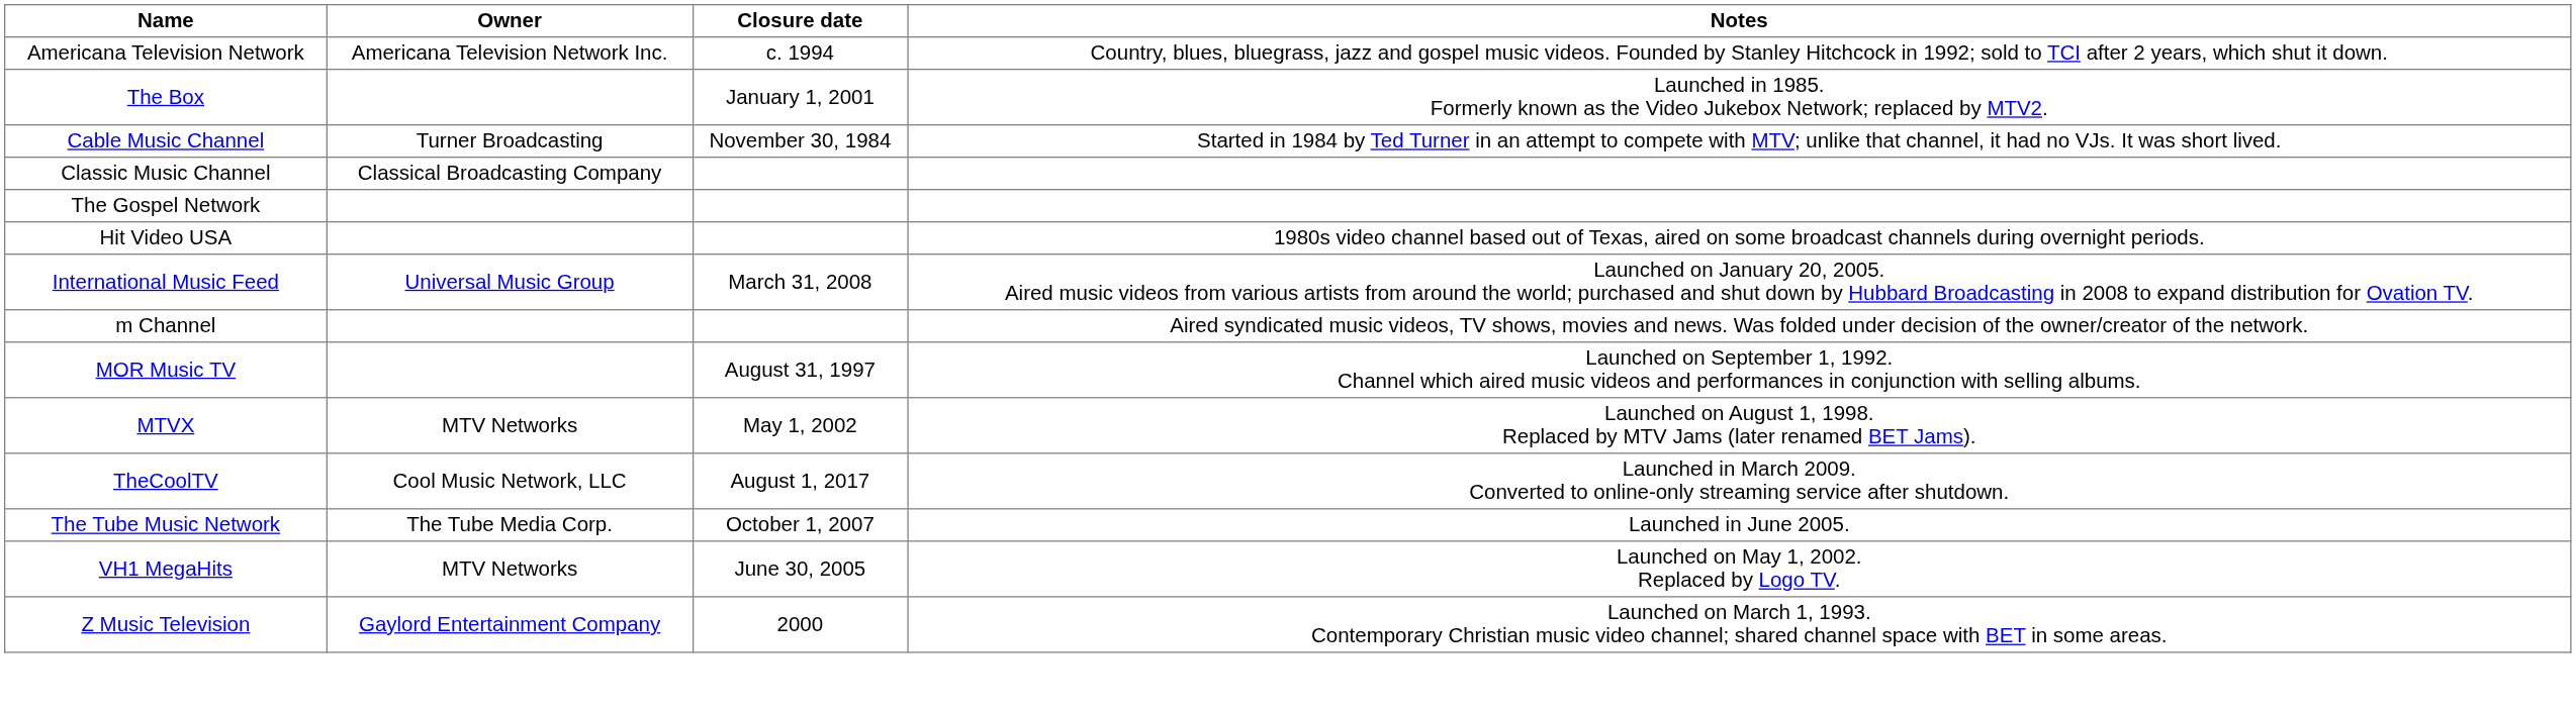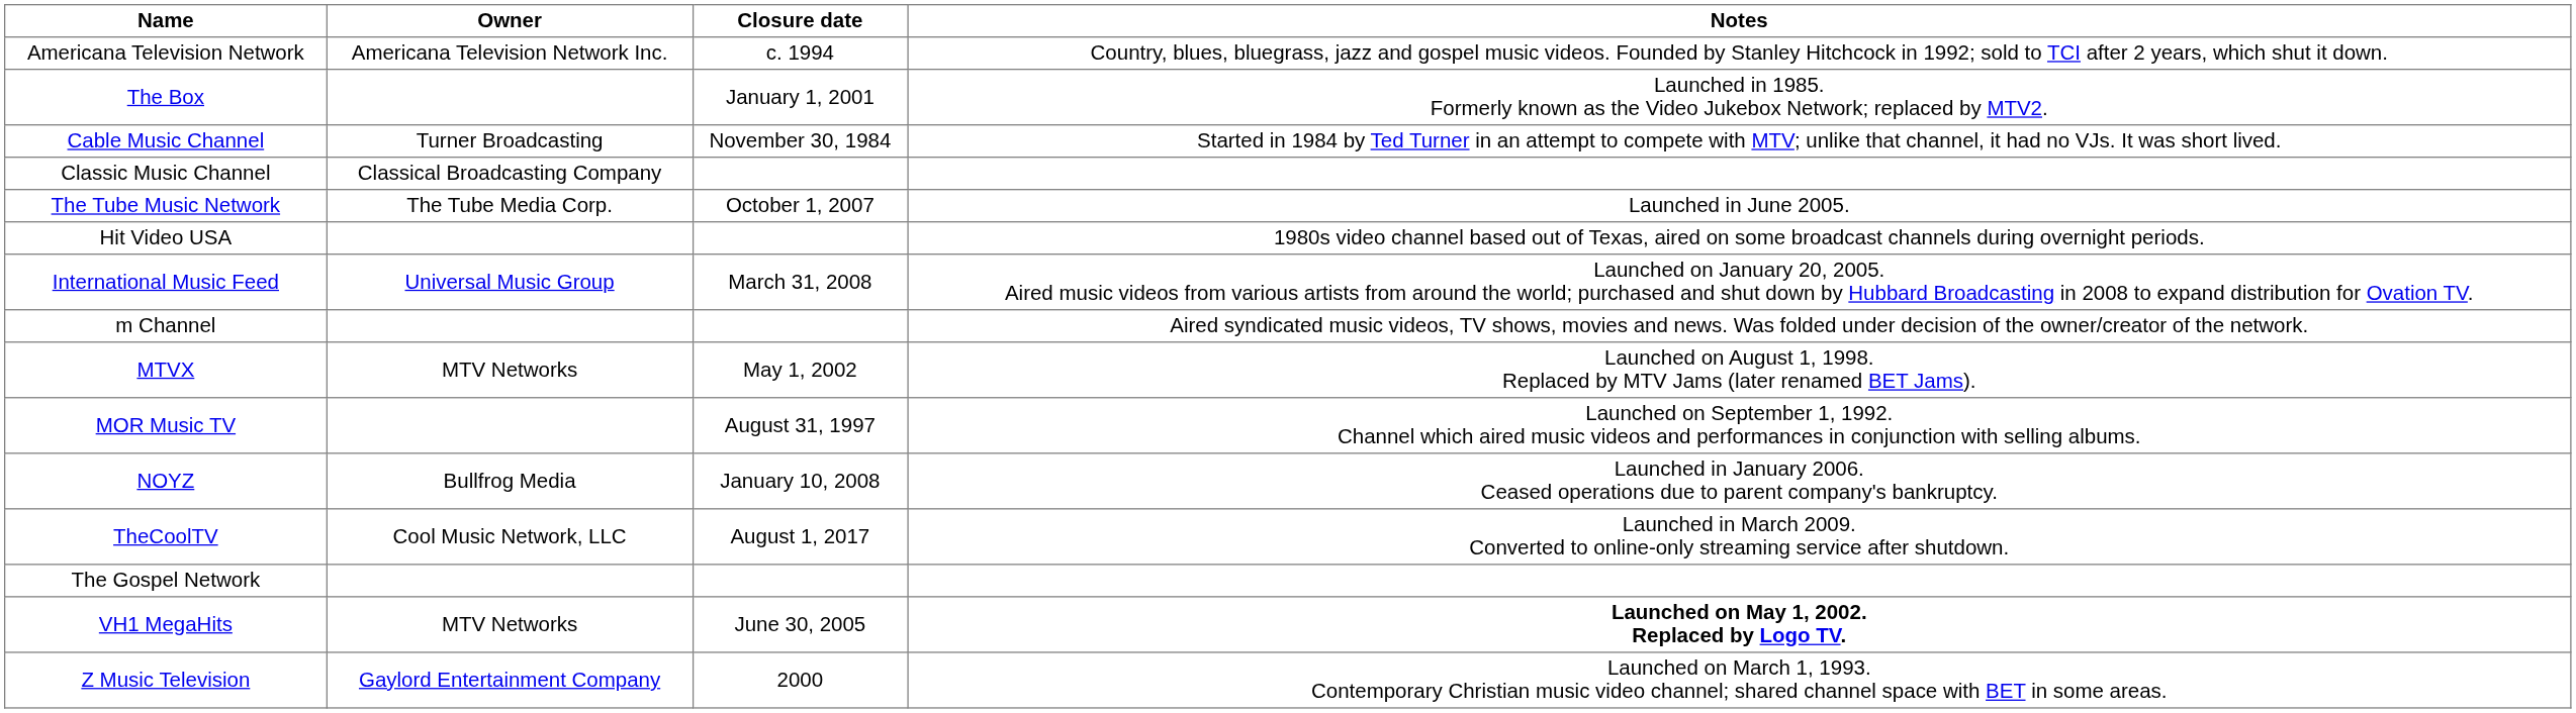rows swapped: The Gospel Network <-> The Tube Music Network
rows swapped: MOR Music TV <-> MTVX
+ row: NOYZ | Bullfrog Media | January 10, 2008 | Launched in January 2006. Ceased operations due to parent company's bankruptcy.
VH1 MegaHits | Notes: normal -> bold
